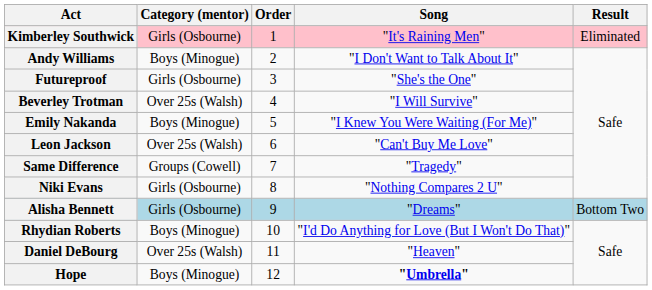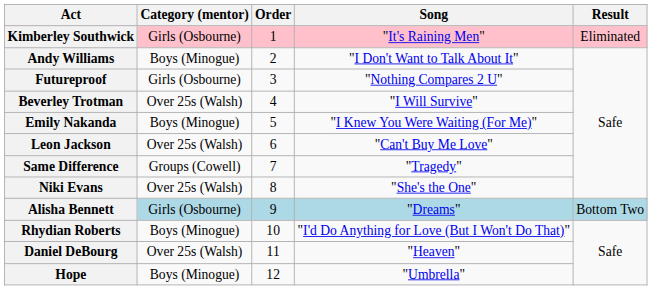Futureproof | Song: "She's the One" -> "Nothing Compares 2 U"
Niki Evans | Category (mentor): Girls (Osbourne) -> Over 25s (Walsh)
Niki Evans | Song: "Nothing Compares 2 U" -> "She's the One"
Hope | Song: bold -> normal
